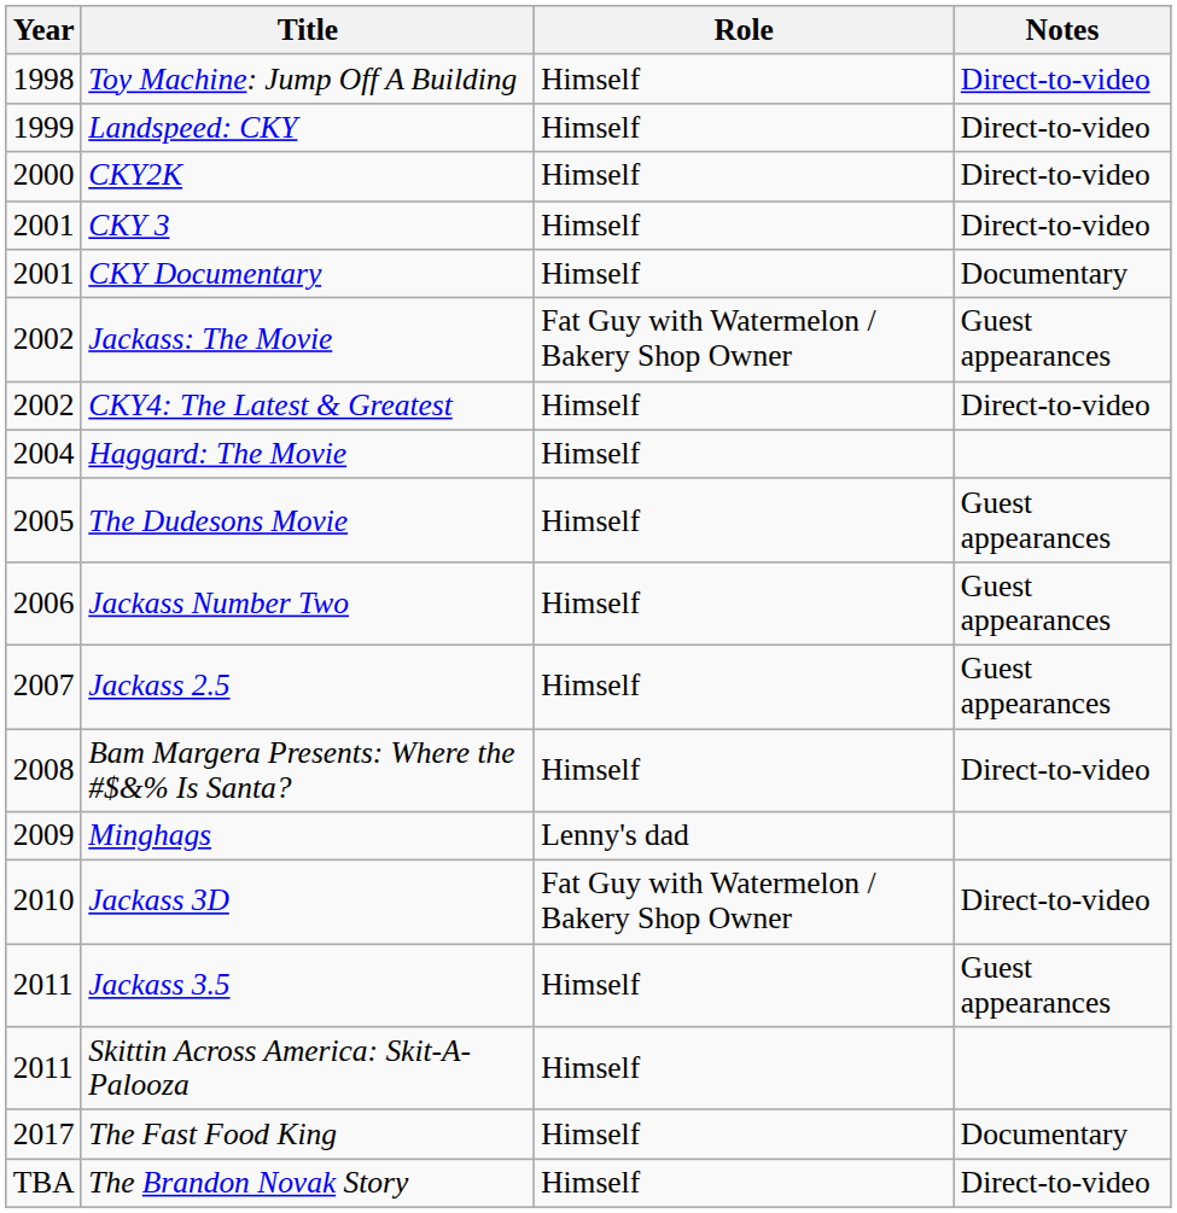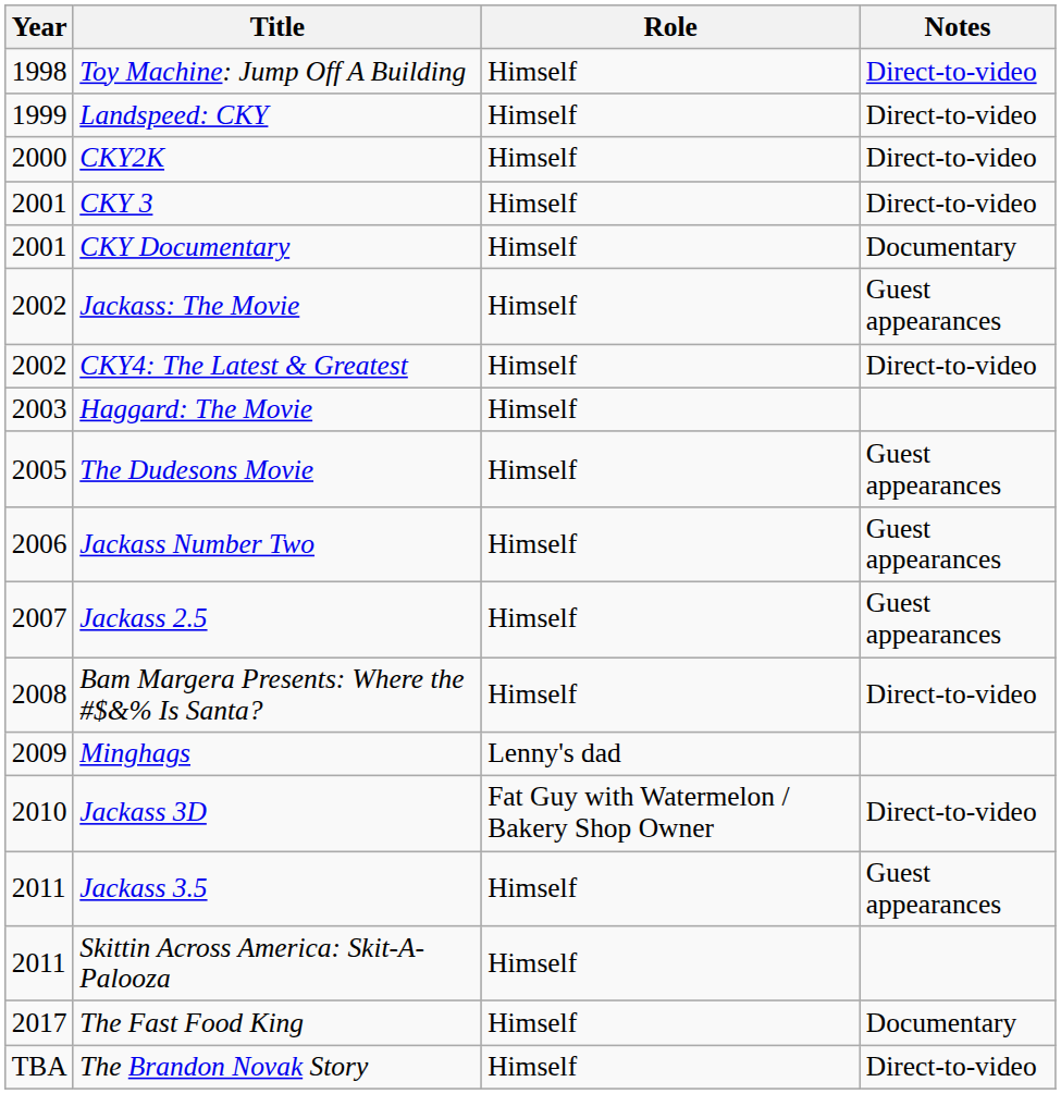Jackass: The Movie | Role: Fat Guy with Watermelon / Bakery Shop Owner -> Himself
Haggard: The Movie | Year: 2004 -> 2003
